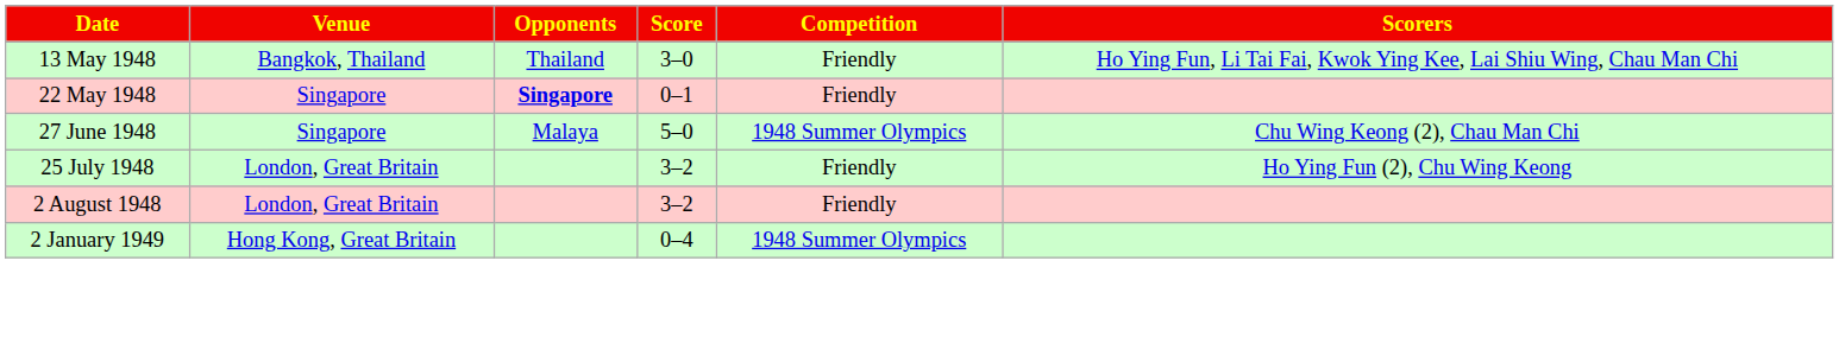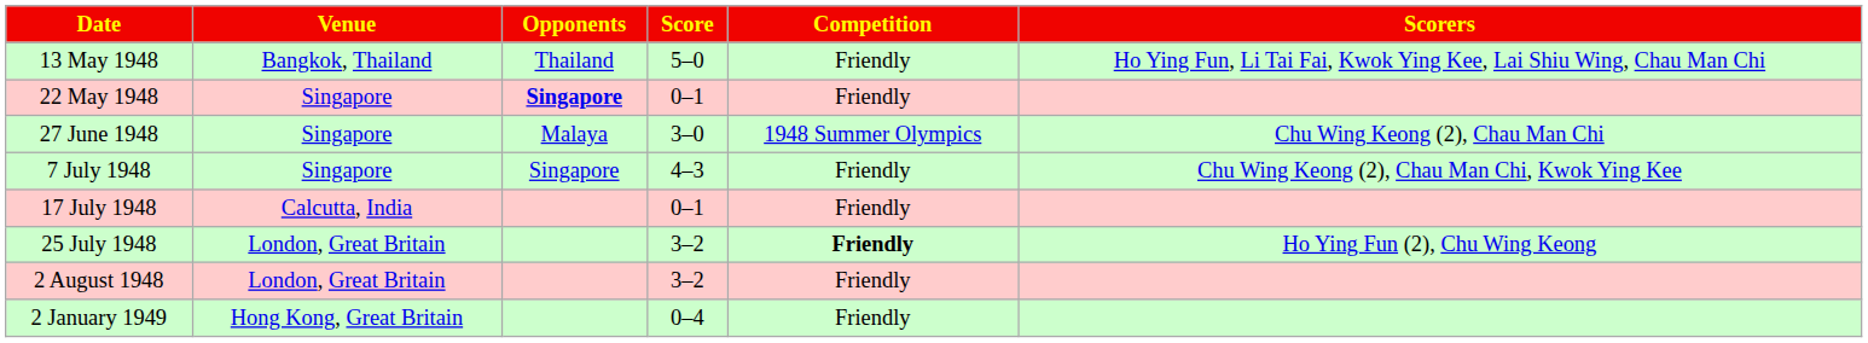13 May 1948 | Score: 3–0 -> 5–0
27 June 1948 | Score: 5–0 -> 3–0
+ row: 7 July 1948 | Singapore | Singapore | 4–3 | Friendly | Chu Wing Keong (2), Chau Man Chi, Kwok Ying Kee
+ row: 17 July 1948 | Calcutta, India | 0–1 | Friendly
25 July 1948 | Competition: normal -> bold
2 January 1949 | Competition: 1948 Summer Olympics -> Friendly
